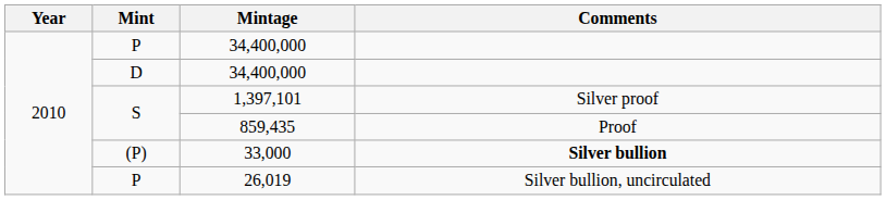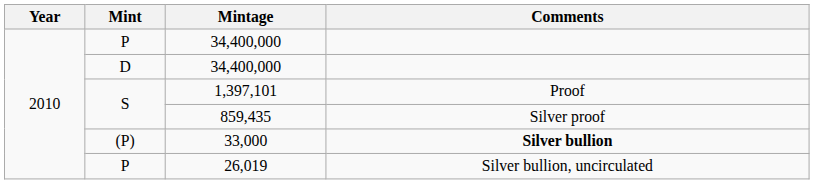1,397,101 | Comments: Silver proof -> Proof
859,435 | Comments: Proof -> Silver proof
